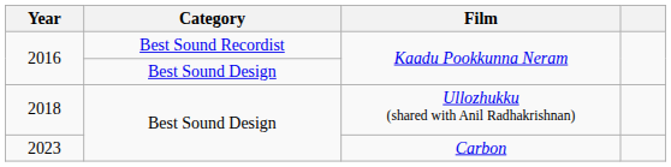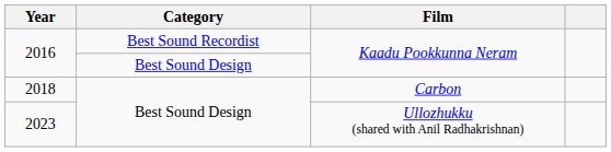2018 | Film: Ullozhukku (shared with Anil Radhakrishnan) -> Carbon
2023 | Film: Carbon -> Ullozhukku (shared with Anil Radhakrishnan)
